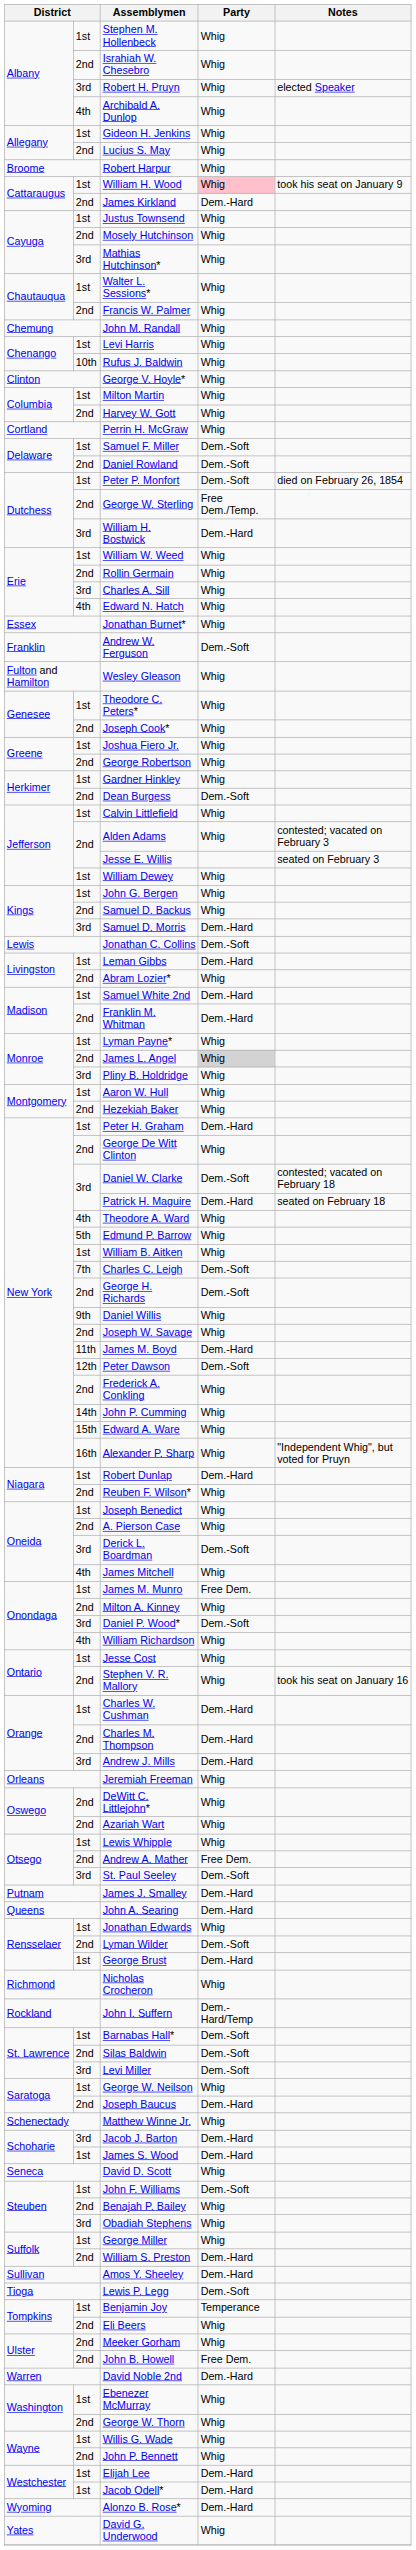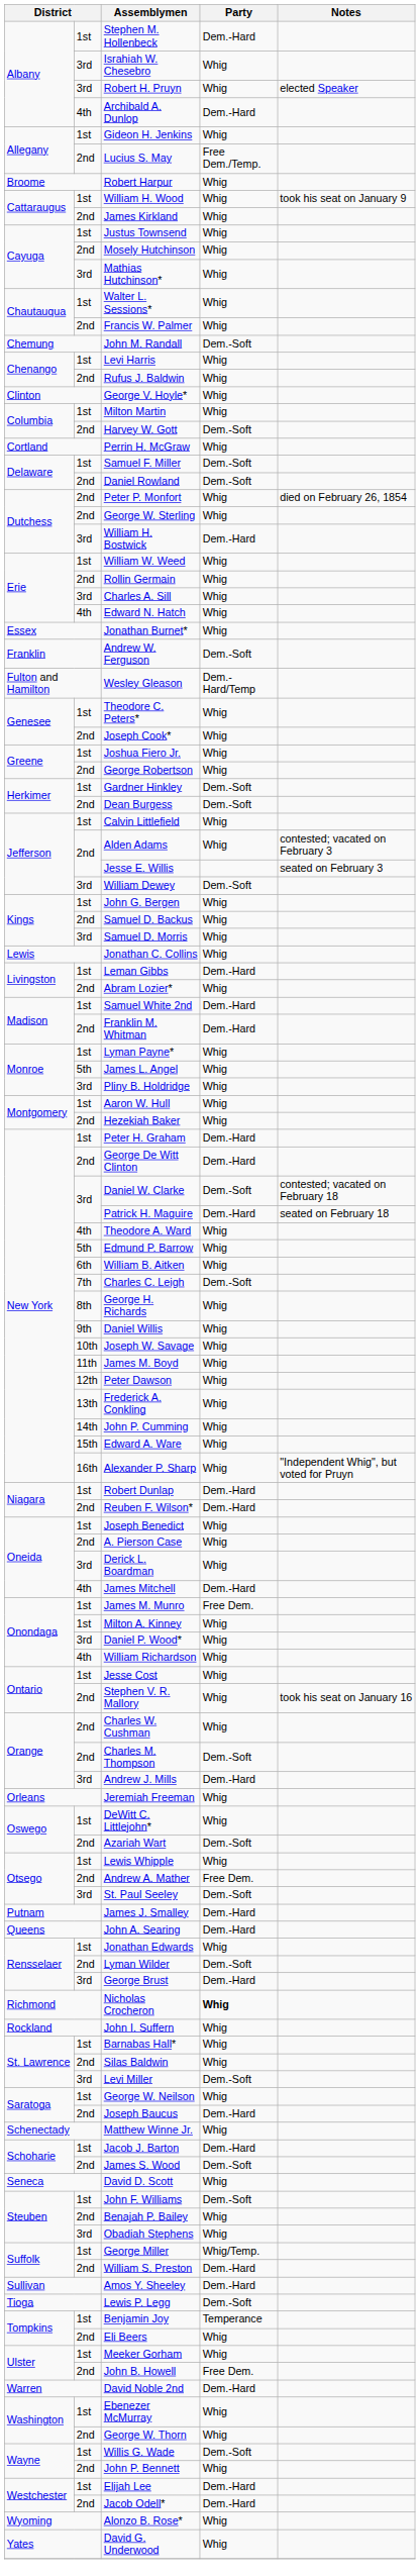Stephen M. Hollenbeck | Party: Whig -> Dem.-Hard
Israhiah W. Chesebro | column 2: 2nd -> 3rd
Archibald A. Dunlop | Party: Whig -> Dem.-Hard
Lucius S. May | Party: Whig -> Free Dem./Temp.
William H. Wood | Party: pink background -> no background
James Kirkland | Party: Dem.-Hard -> Whig
John M. Randall | Party: Whig -> Dem.-Soft
Rufus J. Baldwin | column 2: 10th -> 2nd
Harvey W. Gott | Party: Whig -> Dem.-Soft
Peter P. Monfort | column 2: 1st -> 2nd
Peter P. Monfort | Party: Dem.-Soft -> Whig
George W. Sterling | Party: Free Dem./Temp. -> Whig
Wesley Gleason | Party: Whig -> Dem.-Hard/Temp
Gardner Hinkley | Party: Whig -> Dem.-Soft
William Dewey | column 2: 1st -> 3rd
William Dewey | Party: Whig -> Dem.-Soft
Samuel D. Morris | Party: Dem.-Hard -> Whig
Jonathan C. Collins | Party: Dem.-Soft -> Whig
James L. Angel | column 2: 2nd -> 5th
James L. Angel | Party: lightgrey background -> no background
George De Witt Clinton | Party: Whig -> Dem.-Hard
William B. Aitken | column 2: 1st -> 6th
George H. Richards | column 2: 2nd -> 8th
George H. Richards | Party: Dem.-Soft -> Whig
Joseph W. Savage | column 2: 2nd -> 10th
James M. Boyd | Party: Dem.-Hard -> Whig
Peter Dawson | Party: Dem.-Soft -> Whig
Frederick A. Conkling | column 2: 2nd -> 13th
Reuben F. Wilson* | Party: Whig -> Dem.-Hard
Derick L. Boardman | Party: Dem.-Soft -> Whig
James Mitchell | Party: Whig -> Dem.-Hard
Milton A. Kinney | column 2: 2nd -> 1st
Daniel P. Wood* | Party: Dem.-Soft -> Whig
Charles W. Cushman | column 2: 1st -> 2nd
Charles W. Cushman | Party: Dem.-Hard -> Whig
Charles M. Thompson | Party: Dem.-Hard -> Dem.-Soft
DeWitt C. Littlejohn* | column 2: 2nd -> 1st
Azariah Wart | Party: Whig -> Dem.-Soft
George Brust | column 2: 1st -> 3rd
Nicholas Crocheron | Party: normal -> bold
John I. Suffern | Party: Dem.-Hard/Temp -> Whig
Barnabas Hall* | Party: Dem.-Soft -> Whig
Silas Baldwin | Party: Dem.-Soft -> Whig
Jacob J. Barton | column 2: 3rd -> 1st
James S. Wood | column 2: 1st -> 2nd
James S. Wood | Party: Dem.-Hard -> Dem.-Soft
George Miller | Party: Whig -> Whig/Temp.
Meeker Gorham | column 2: 2nd -> 1st
Willis G. Wade | Party: Whig -> Dem.-Soft
Jacob Odell* | column 2: 1st -> 2nd
Alonzo B. Rose* | Party: Dem.-Hard -> Whig
